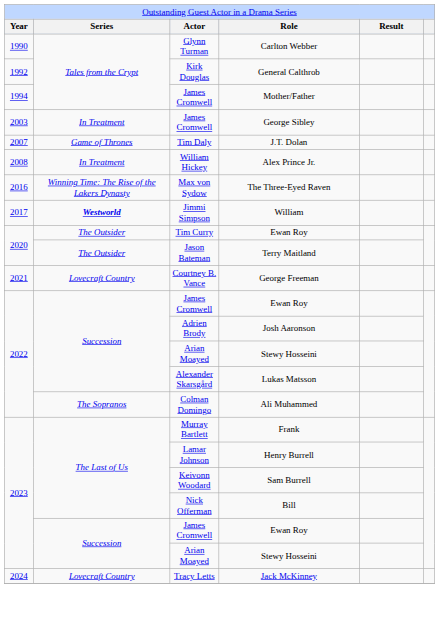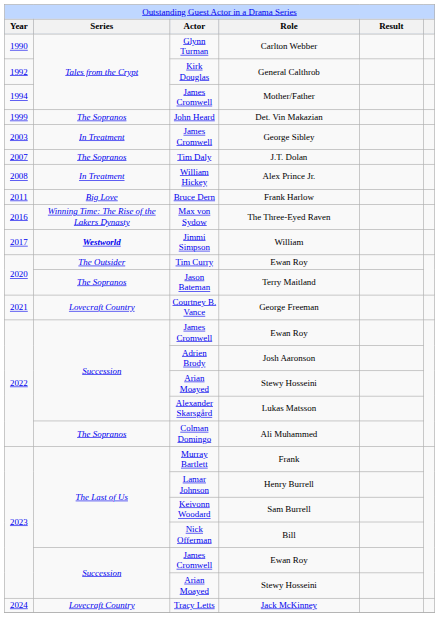+ row: 1999 | The Sopranos | John Heard | Det. Vin Makazian
J.T. Dolan | column 2: Game of Thrones -> The Sopranos
+ row: 2011 | Big Love | Bruce Dern | Frank Harlow
Terry Maitland | column 2: The Outsider -> The Sopranos
